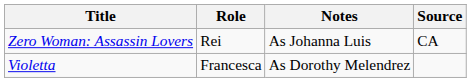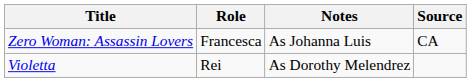Zero Woman: Assassin Lovers | Role: Rei -> Francesca
Violetta | Role: Francesca -> Rei
